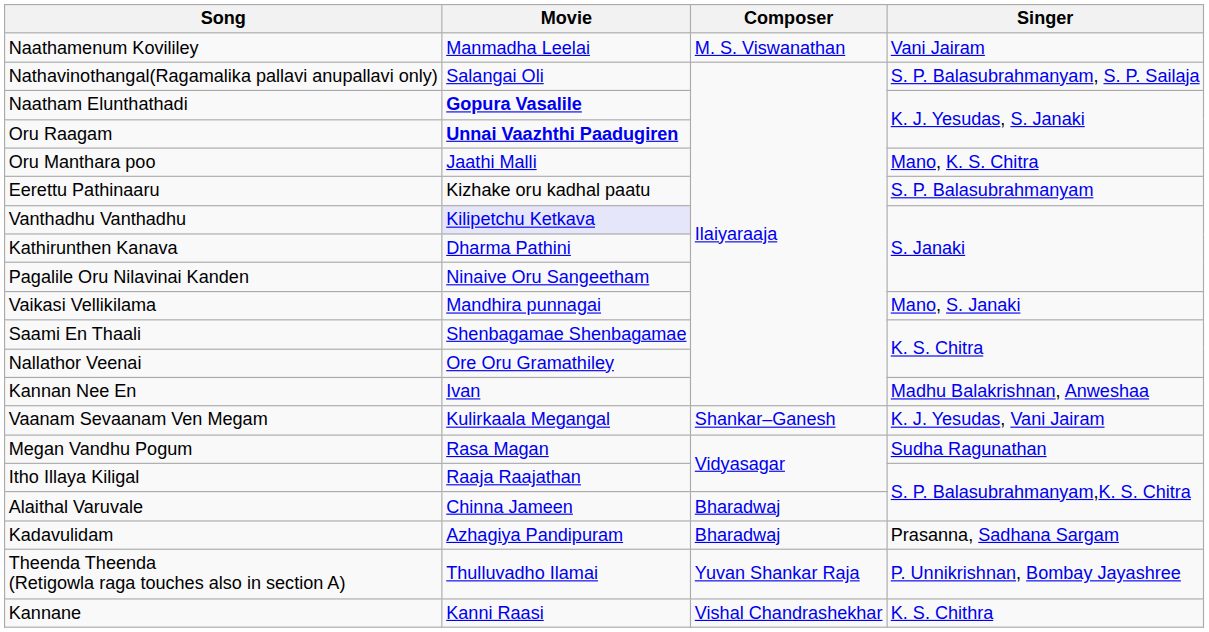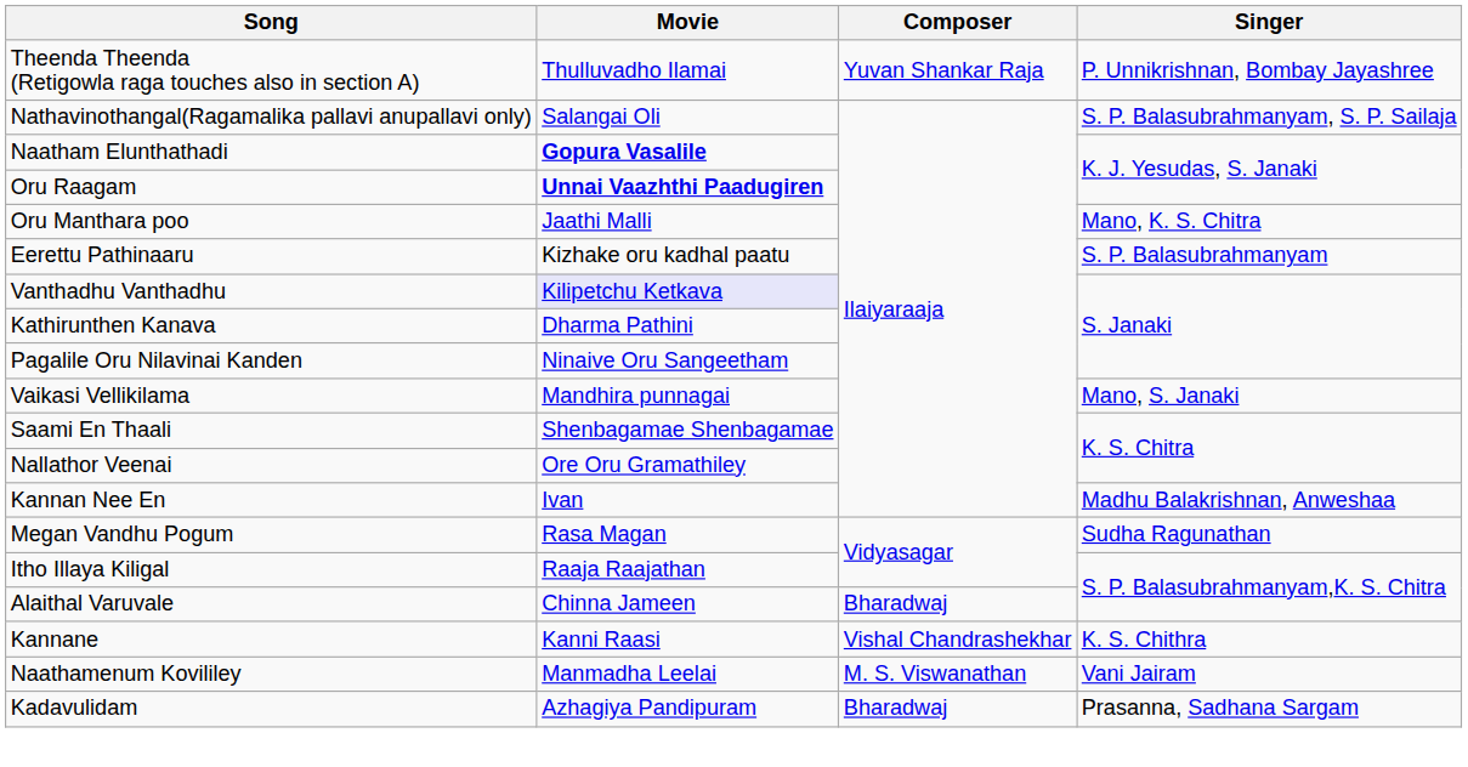rows swapped: Naathamenum Kovililey <-> Theenda Theenda (Retigowla raga touches also in section A)
- row: Vaanam Sevaanam Ven Megam | Kulirkaala Megangal | Shankar–Ganesh | K. J. Yesudas, Vani Jairam
rows swapped: Kadavulidam <-> Kannane
